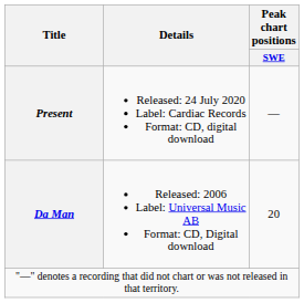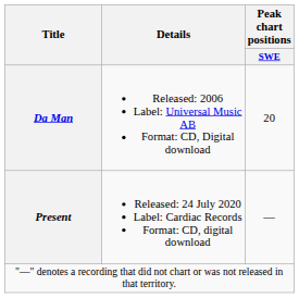rows swapped: Da Man <-> Present
